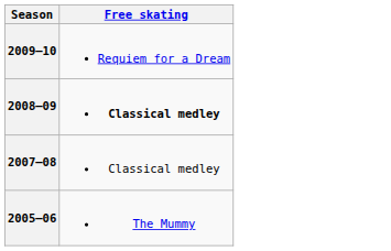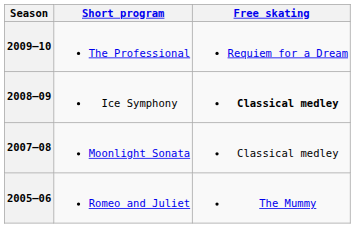+ column: Short program | The Professional | Ice Symphony | Moonlight Sonata | Romeo and Juliet
